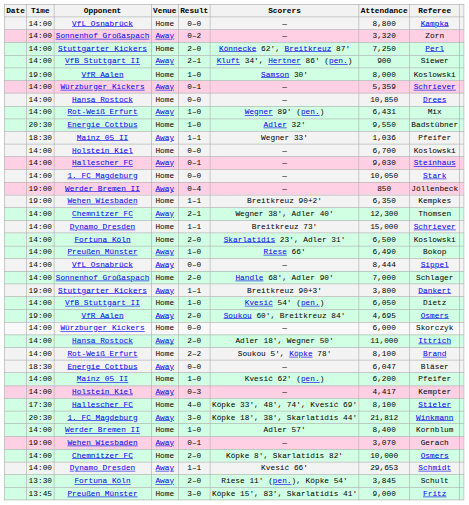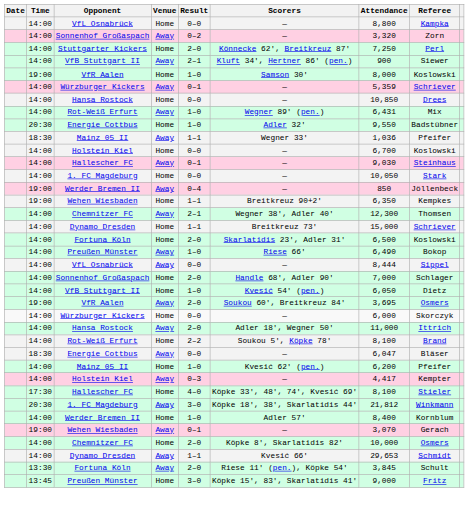- row: 19:00 | Stuttgarter Kickers | Away | 1–1 | Breitkreuz 90+3' | 3,800 | Dankert
VfR Aalen / Away | Attendance: 4,695 -> 3,695
